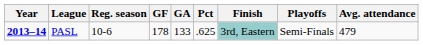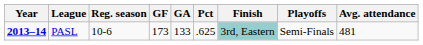PASL | GF: 178 -> 173
PASL | Avg. attendance: 479 -> 481
